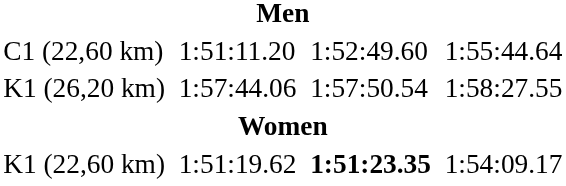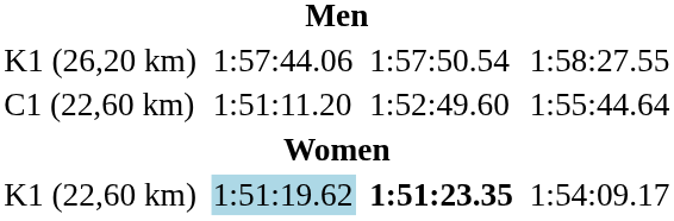rows swapped: K1 (26,20 km) <-> C1 (22,60 km)
K1 (22,60 km) | column 3: no background -> lightblue background
